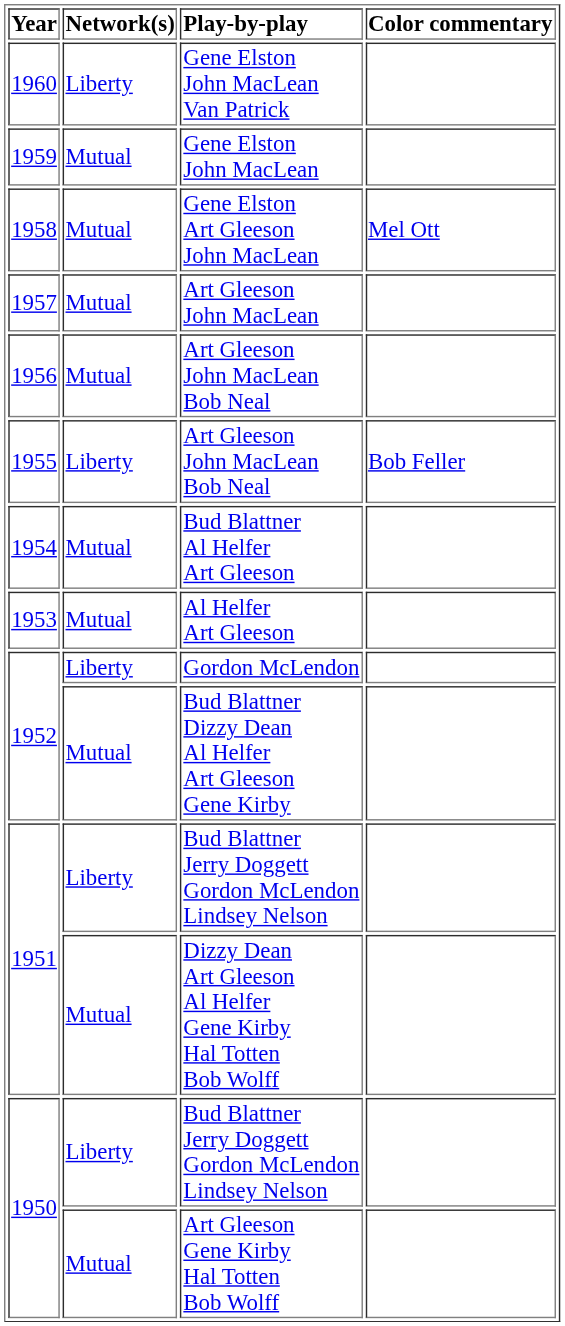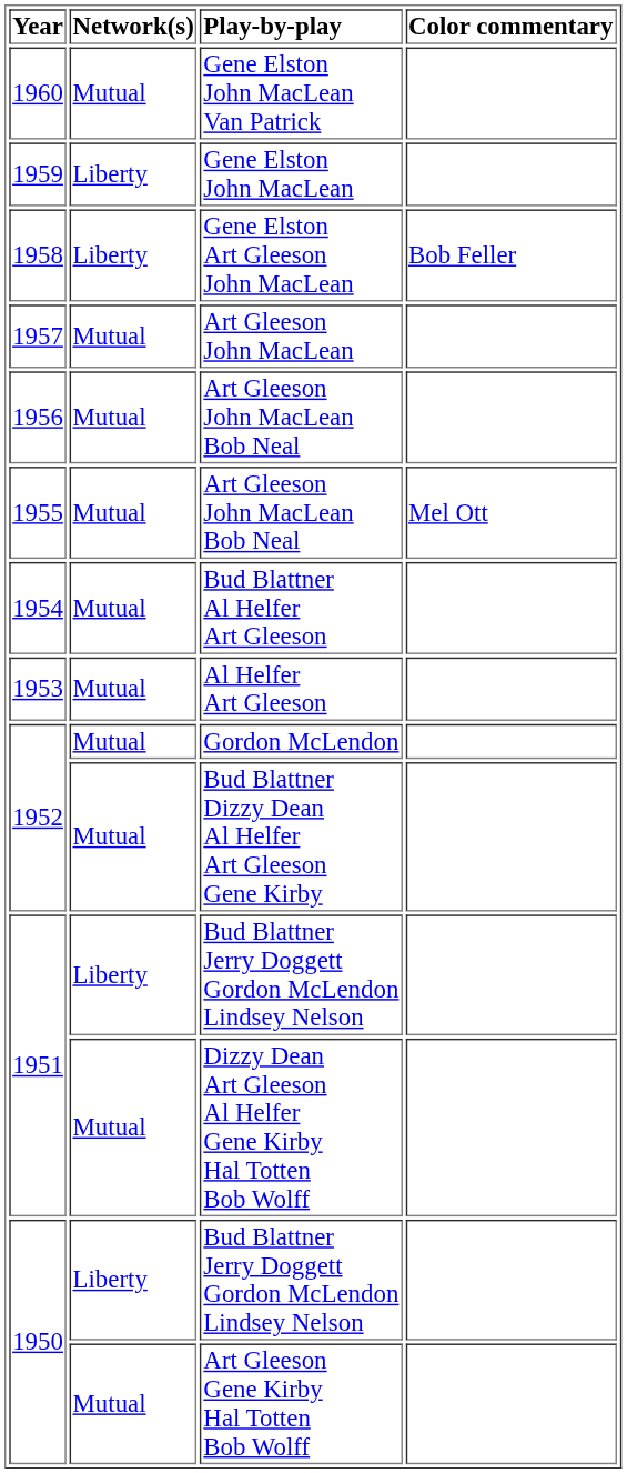Gene Elston John MacLean Van Patrick | Network(s): Liberty -> Mutual
Gene Elston John MacLean | Network(s): Mutual -> Liberty
Gene Elston Art Gleeson John MacLean | Network(s): Mutual -> Liberty
Gene Elston Art Gleeson John MacLean | Color commentary: Mel Ott -> Bob Feller
1955 / Art Gleeson John MacLean Bob Neal | Network(s): Liberty -> Mutual
1955 / Art Gleeson John MacLean Bob Neal | Color commentary: Bob Feller -> Mel Ott
Gordon McLendon | Network(s): Liberty -> Mutual
